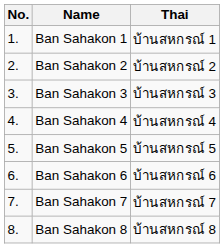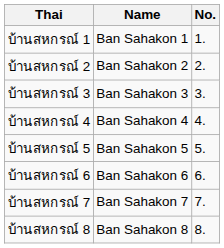columns swapped: No. <-> Thai
